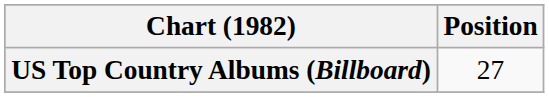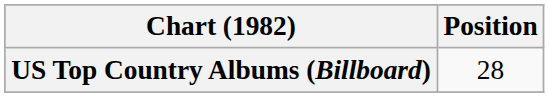US Top Country Albums (Billboard) | Position: 27 -> 28
